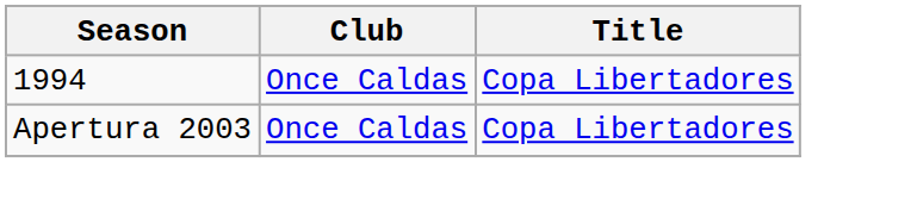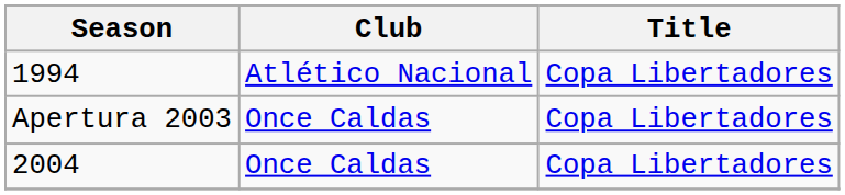1994 | Club: Once Caldas -> Atlético Nacional
+ row: 2004 | Once Caldas | Copa Libertadores
